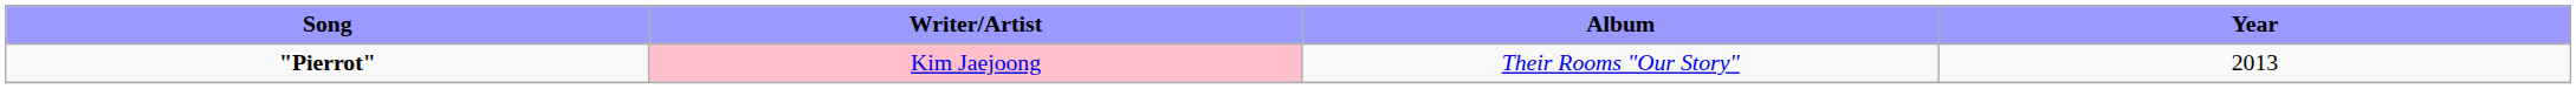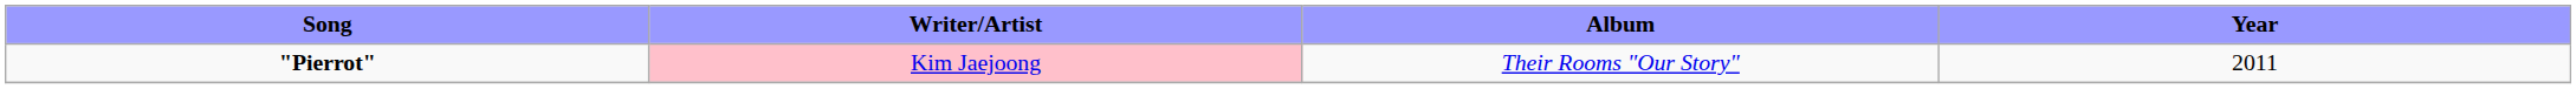"Pierrot" | Year: 2013 -> 2011
